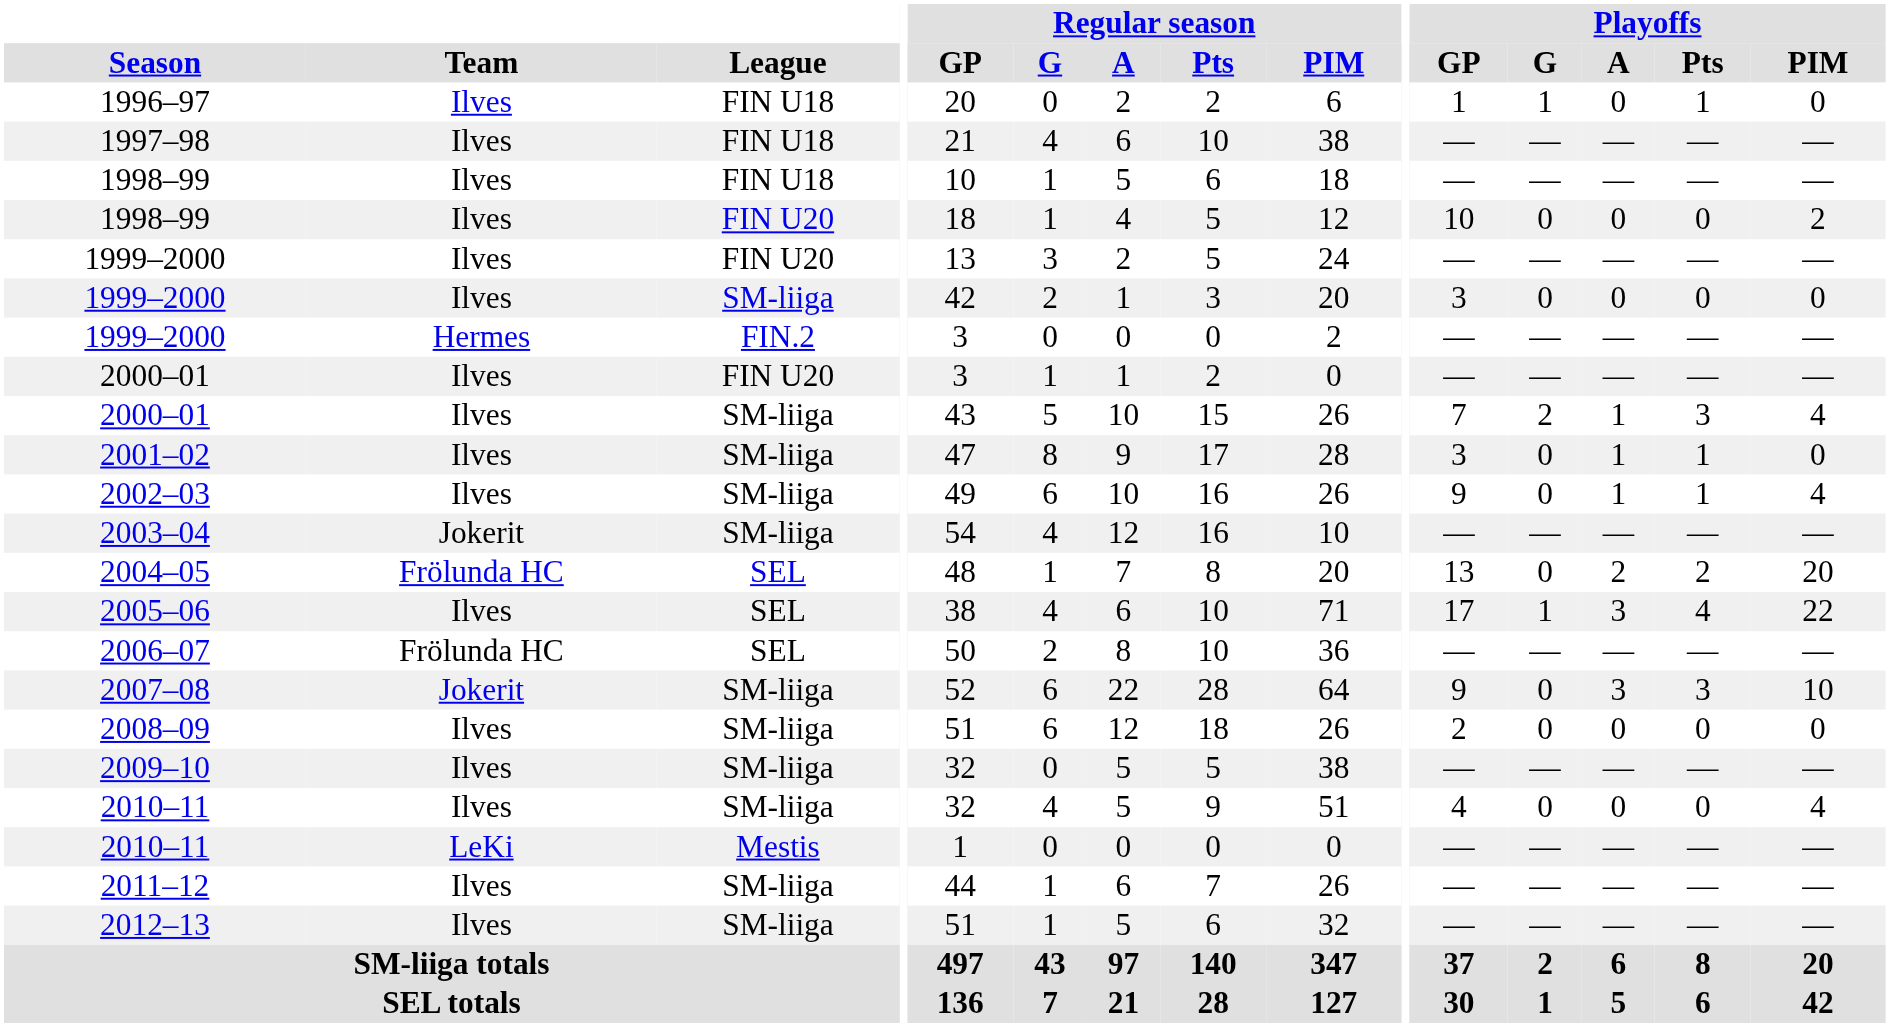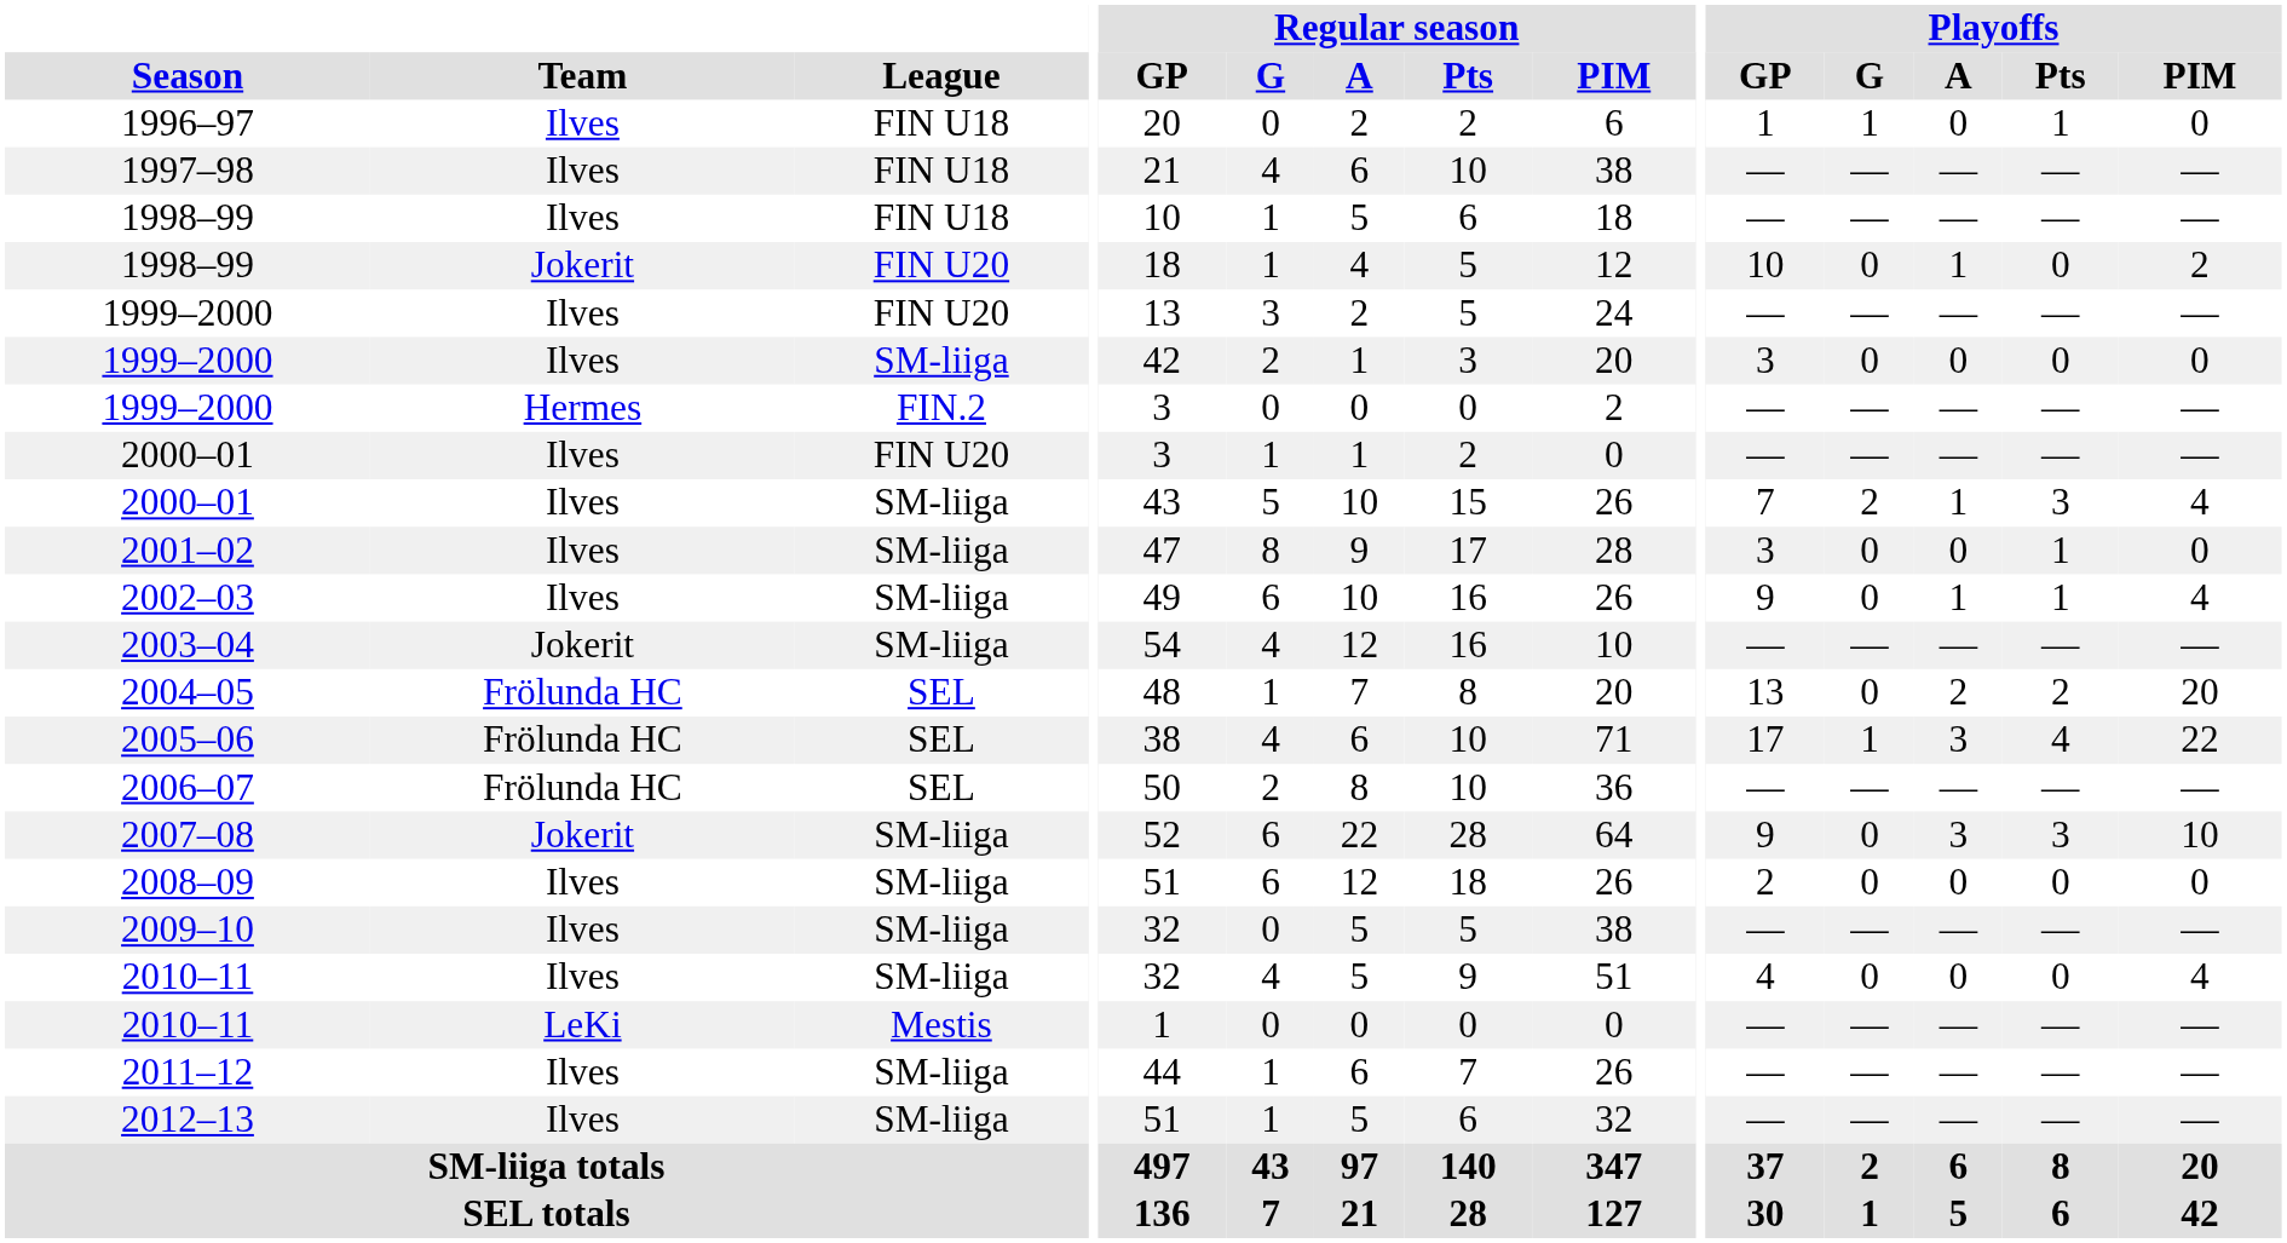1998–99 / FIN U20 | Team: Ilves -> Jokerit
1998–99 / FIN U20 | Playoffs / A: 0 -> 1
2001–02 | Playoffs / A: 1 -> 0
2005–06 | Team: Ilves -> Frölunda HC
